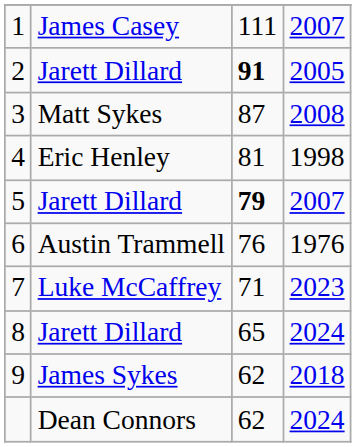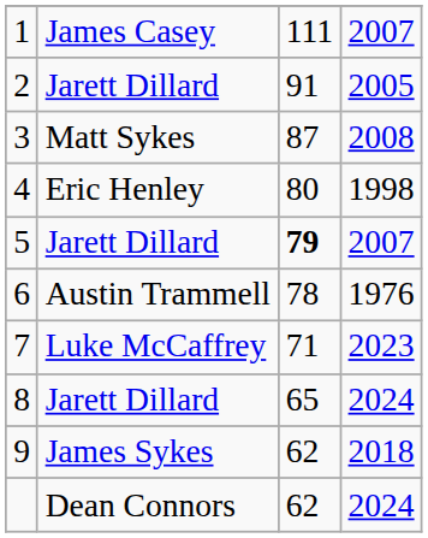2 | column 3: bold -> normal
4 | column 3: 81 -> 80
6 | column 3: 76 -> 78
